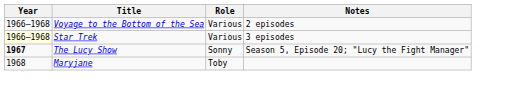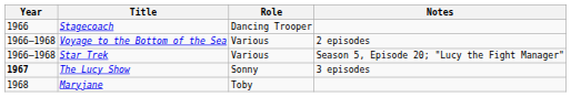+ row: 1966 | Stagecoach | Dancing Trooper
Star Trek | Year: lightyellow background -> no background
Star Trek | Notes: 3 episodes -> Season 5, Episode 20; "Lucy the Fight Manager"
The Lucy Show | Notes: Season 5, Episode 20; "Lucy the Fight Manager" -> 3 episodes
